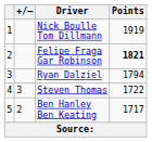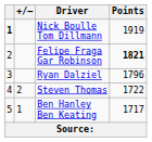Nick Boulle Tom Dillmann | column 1: normal -> bold
Ryan Dalziel | Points: 1794 -> 1796
Steven Thomas | +/–: 3 -> 2
Ben Hanley Ben Keating | +/–: 2 -> 1
